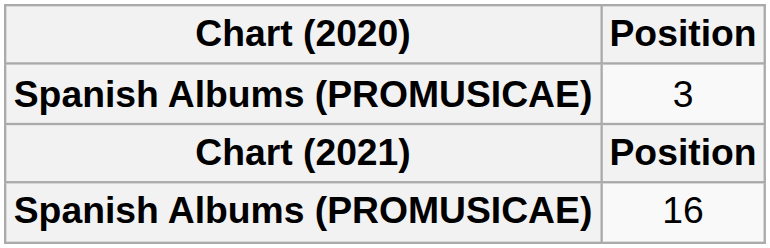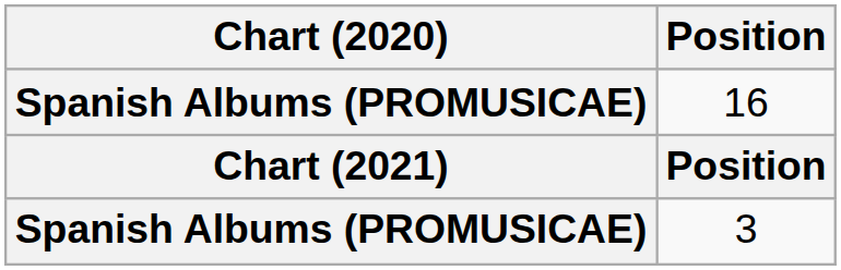rows swapped: 3 <-> 16
